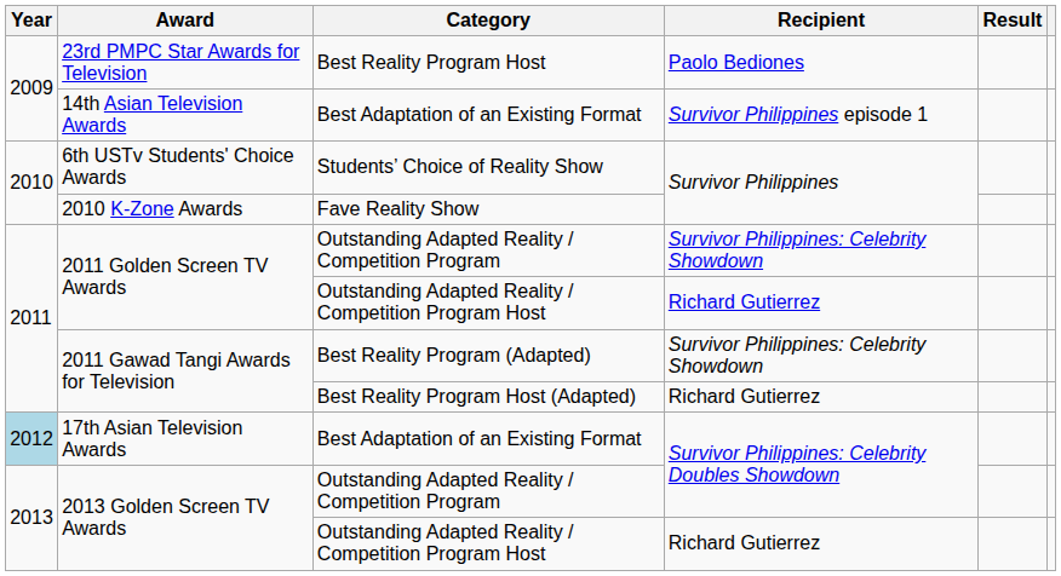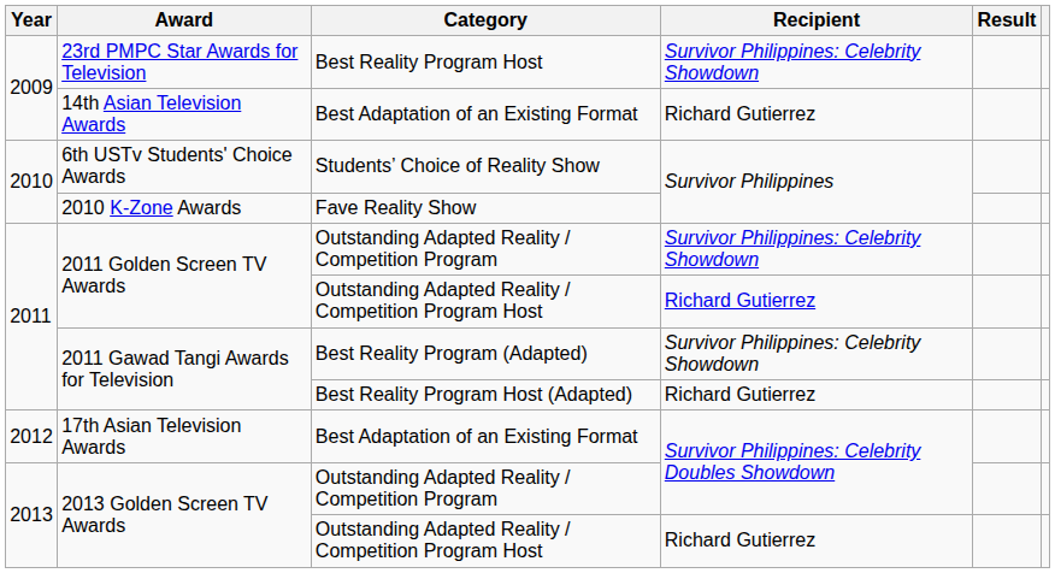23rd PMPC Star Awards for Television | Recipient: Paolo Bediones -> Survivor Philippines: Celebrity Showdown
14th Asian Television Awards | Recipient: Survivor Philippines episode 1 -> Richard Gutierrez
17th Asian Television Awards | Year: lightblue background -> no background
